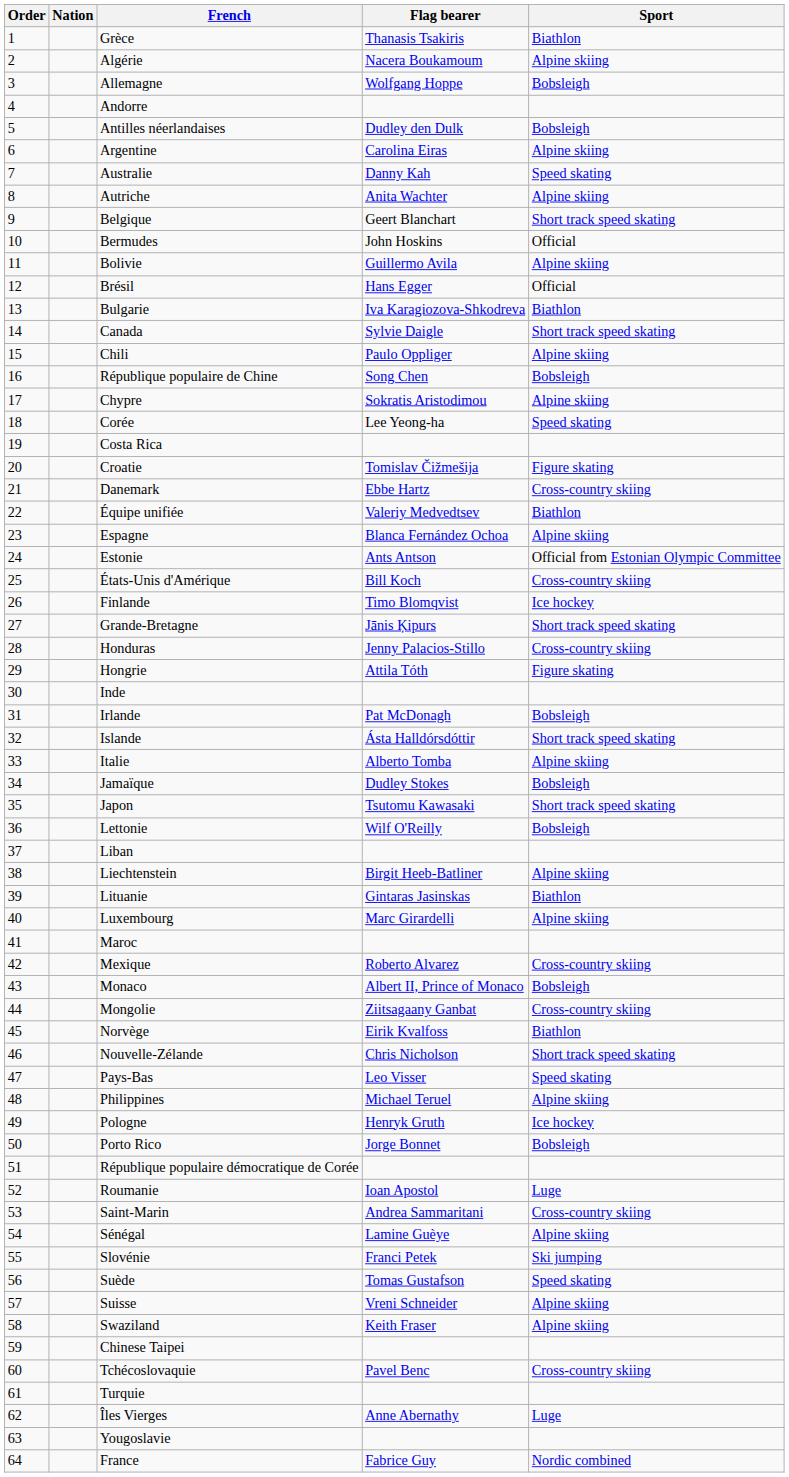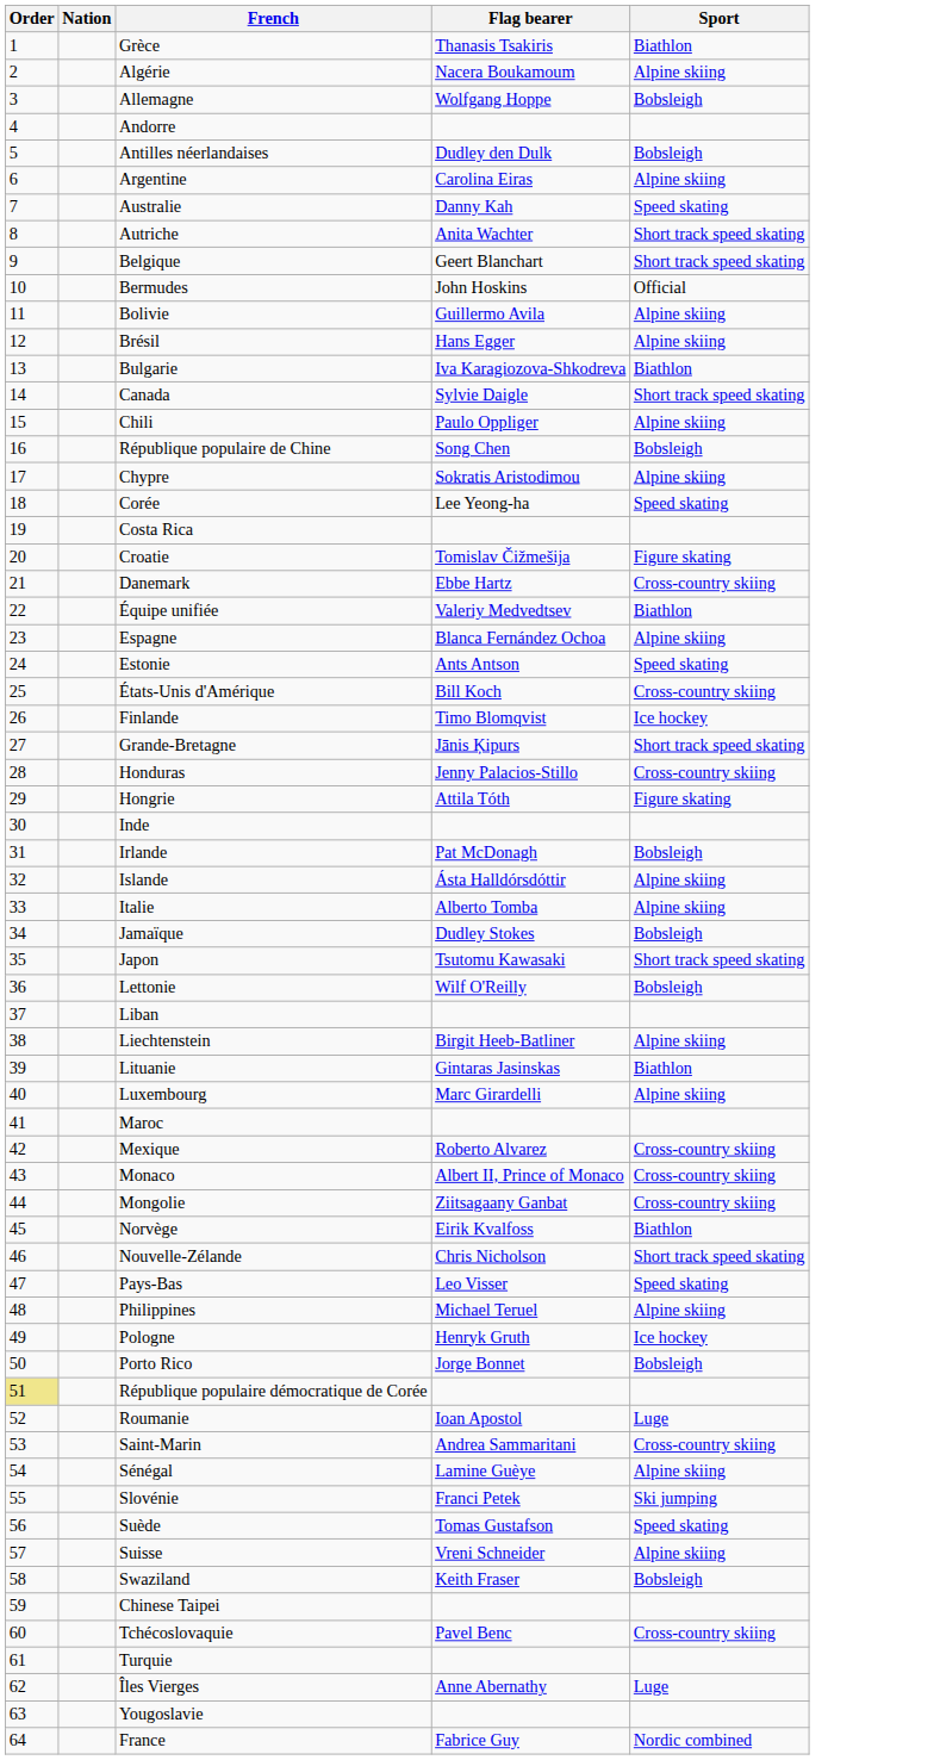Autriche | Sport: Alpine skiing -> Short track speed skating
Brésil | Sport: Official -> Alpine skiing
Estonie | Sport: Official from Estonian Olympic Committee -> Speed skating
Islande | Sport: Short track speed skating -> Alpine skiing
Monaco | Sport: Bobsleigh -> Cross-country skiing
République populaire démocratique de Corée | Order: no background -> khaki background
Swaziland | Sport: Alpine skiing -> Bobsleigh
